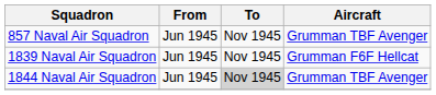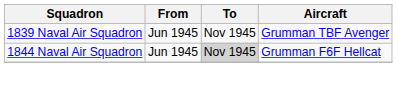- row: 857 Naval Air Squadron | Jun 1945 | Nov 1945 | Grumman TBF Avenger
1839 Naval Air Squadron | Aircraft: Grumman F6F Hellcat -> Grumman TBF Avenger
1844 Naval Air Squadron | Aircraft: Grumman TBF Avenger -> Grumman F6F Hellcat
